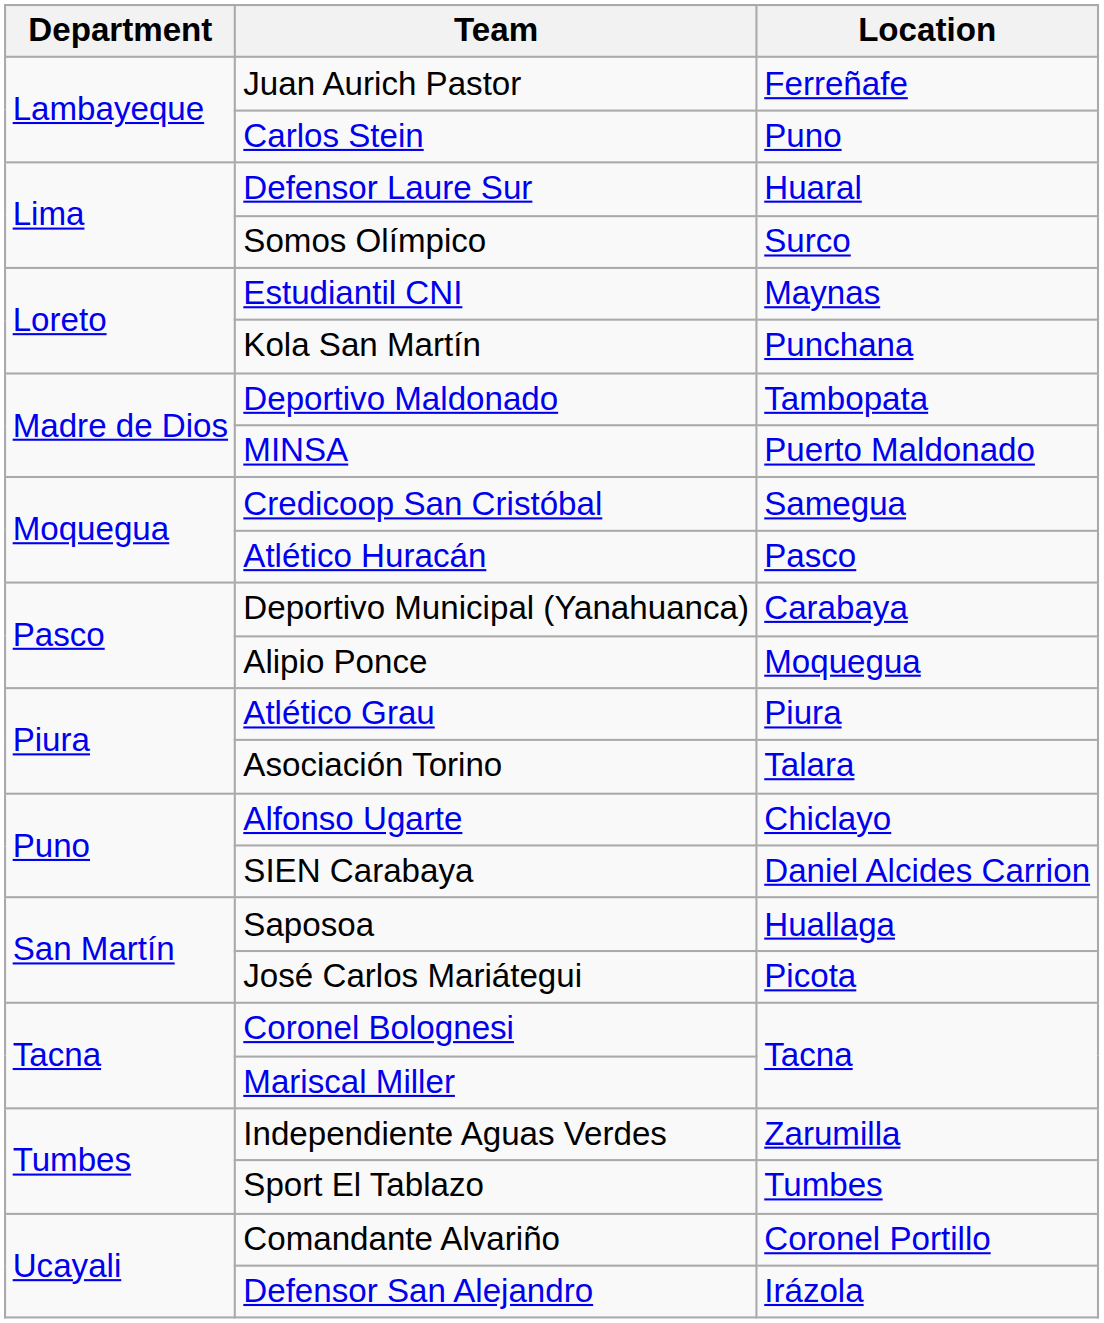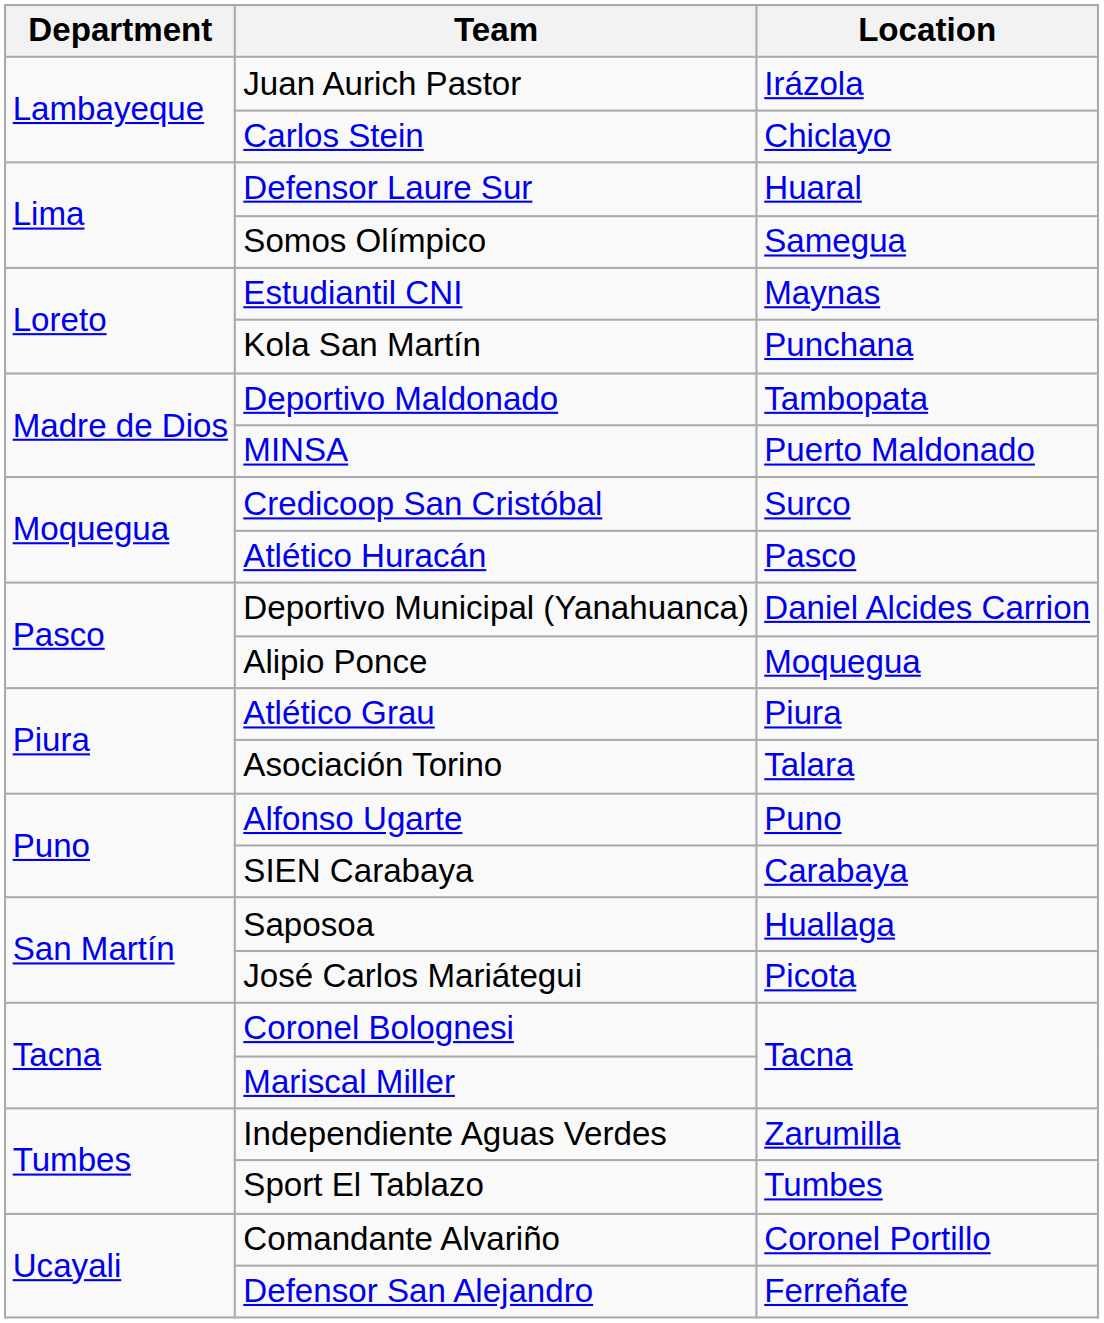Juan Aurich Pastor | Location: Ferreñafe -> Irázola
Carlos Stein | Location: Puno -> Chiclayo
Somos Olímpico | Location: Surco -> Samegua
Credicoop San Cristóbal | Location: Samegua -> Surco
Deportivo Municipal (Yanahuanca) | Location: Carabaya -> Daniel Alcides Carrion
Alfonso Ugarte | Location: Chiclayo -> Puno
SIEN Carabaya | Location: Daniel Alcides Carrion -> Carabaya
Defensor San Alejandro | Location: Irázola -> Ferreñafe
